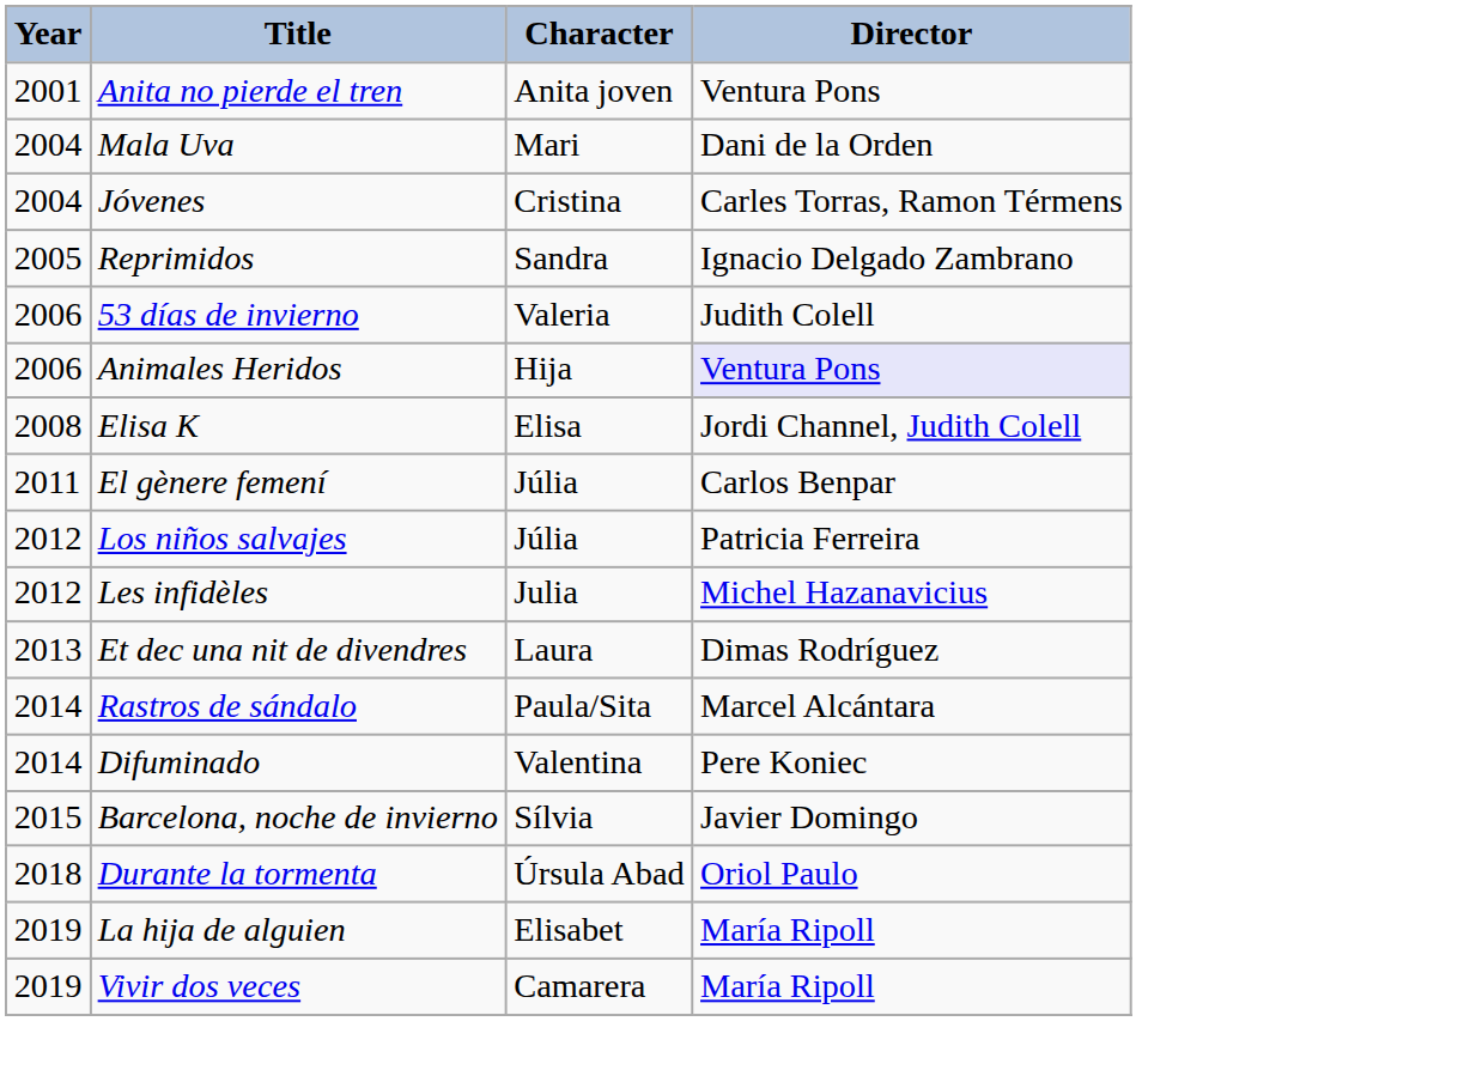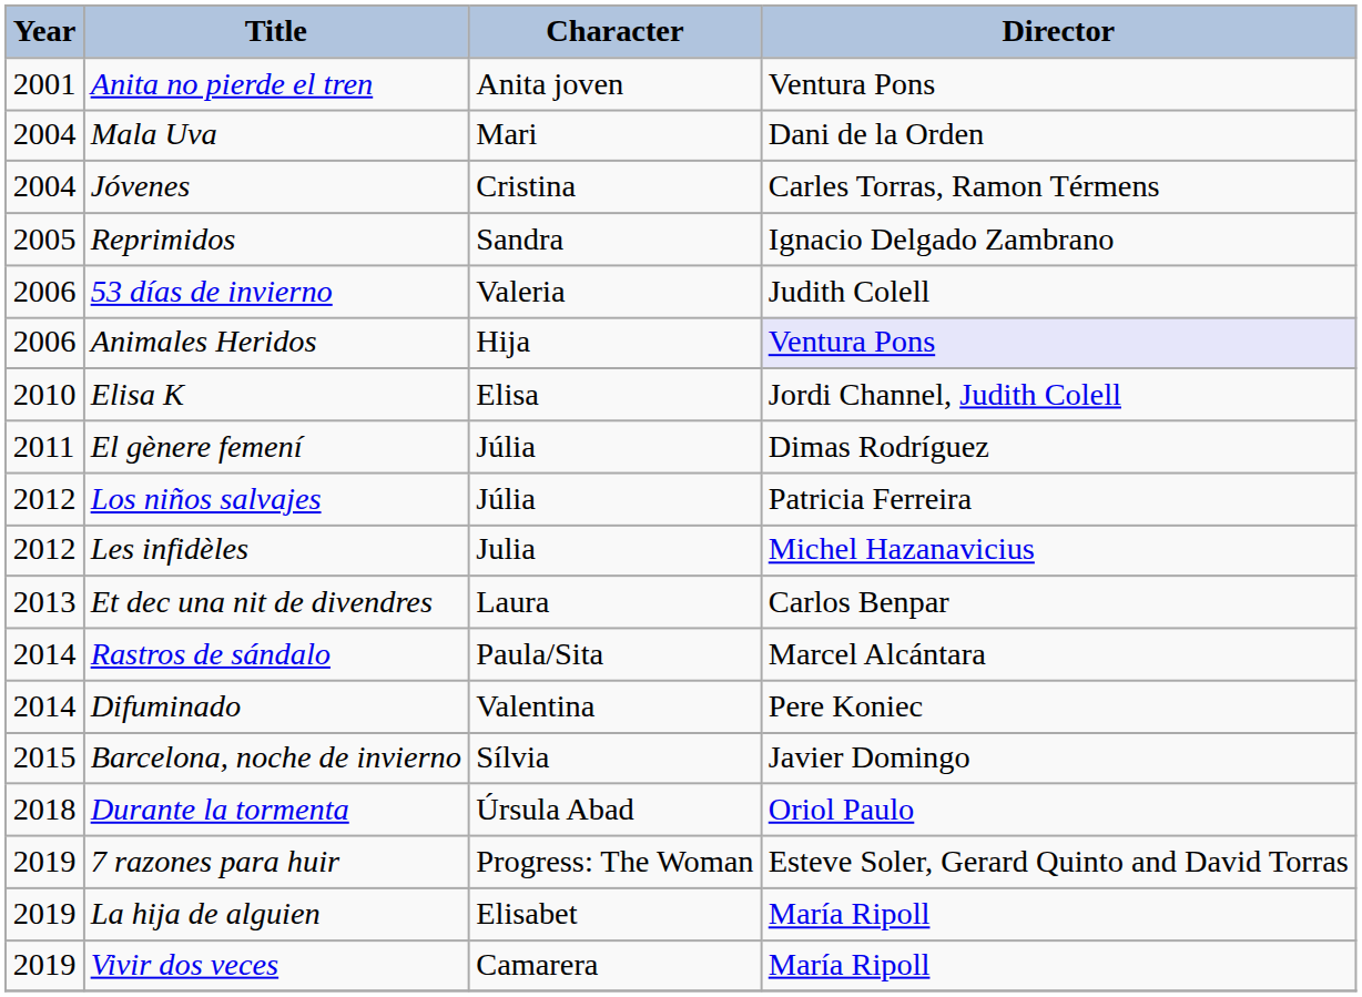Elisa K | Year: 2008 -> 2010
El gènere femení | Director: Carlos Benpar -> Dimas Rodríguez
Et dec una nit de divendres | Director: Dimas Rodríguez -> Carlos Benpar
+ row: 2019 | 7 razones para huir | Progress: The Woman | Esteve Soler, Gerard Quinto and David Torras
